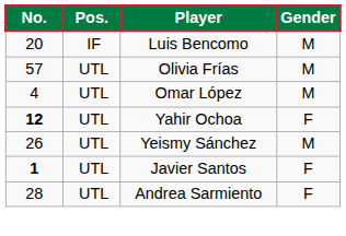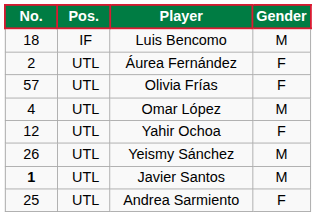Luis Bencomo | No.: 20 -> 18
+ row: 2 | UTL | Áurea Fernández | F
Olivia Frías | Gender: M -> F
Yahir Ochoa | No.: bold -> normal
Javier Santos | Gender: F -> M
Andrea Sarmiento | No.: 28 -> 25
